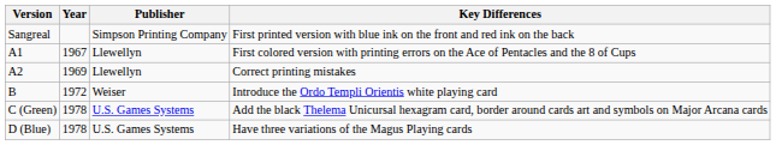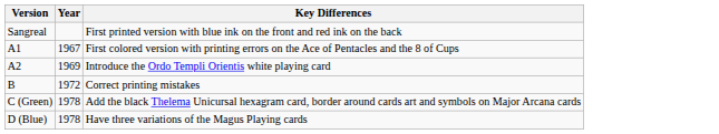- column: Publisher | Simpson Printing Company | Llewellyn | Llewellyn | Weiser | U.S. Games Systems | U.S. Games Systems
A2 | Key Differences: Correct printing mistakes -> Introduce the Ordo Templi Orientis white playing card
B | Key Differences: Introduce the Ordo Templi Orientis white playing card -> Correct printing mistakes
